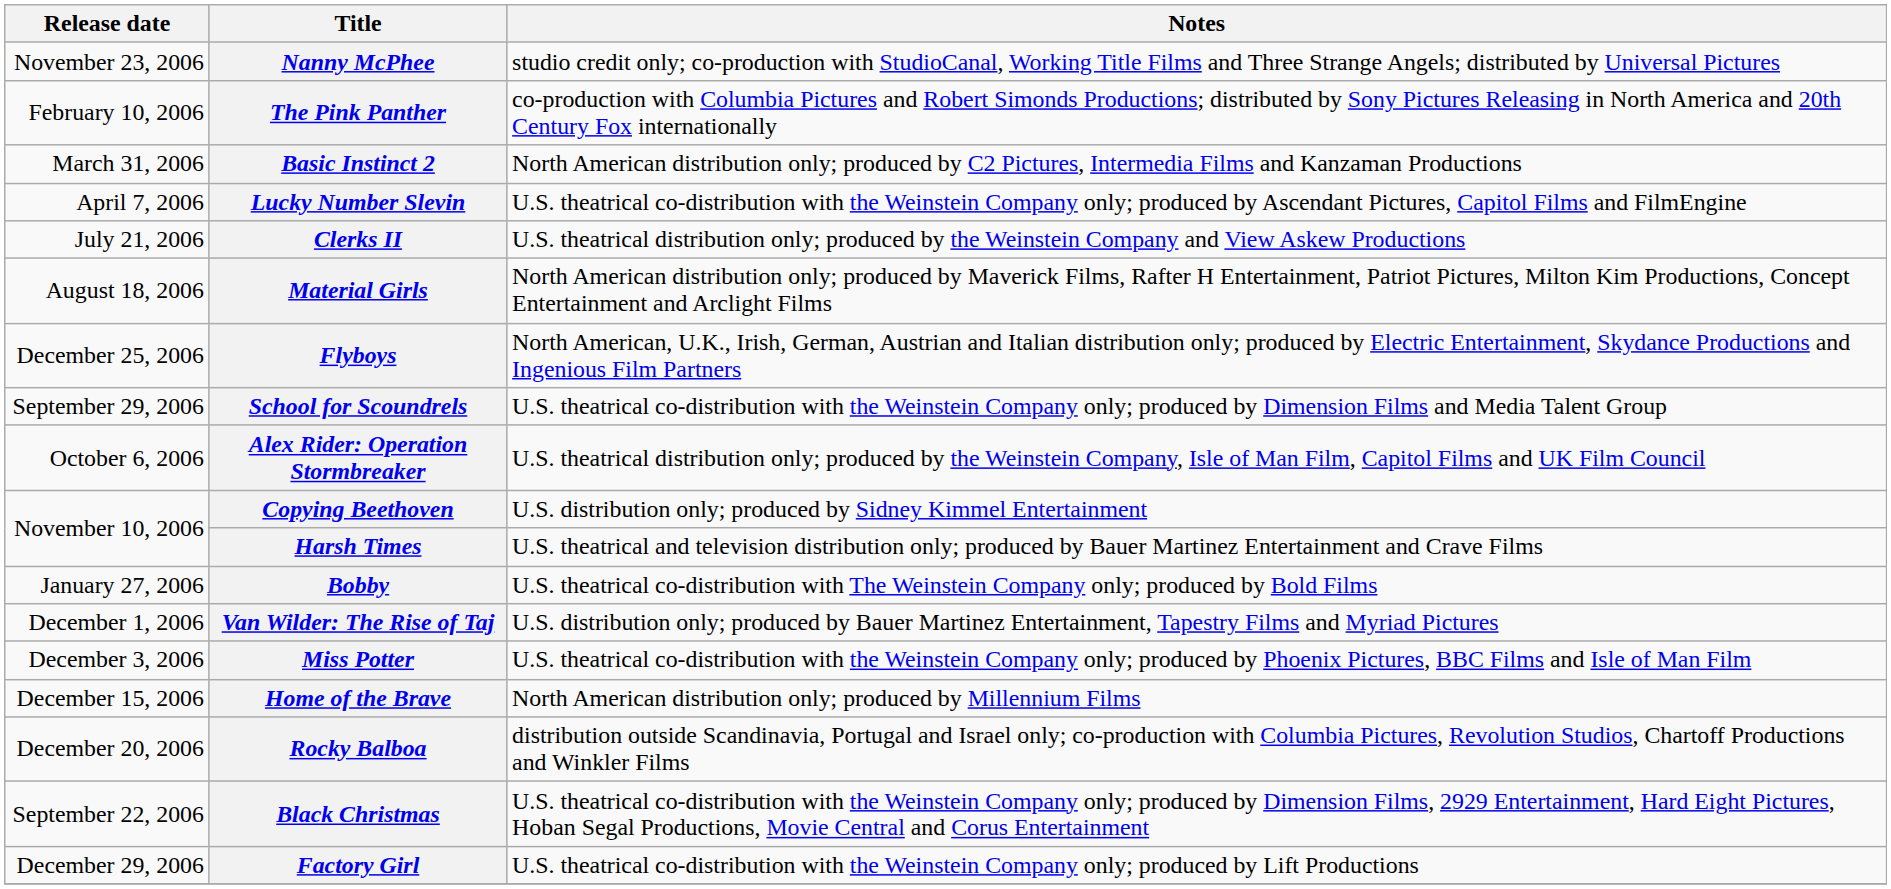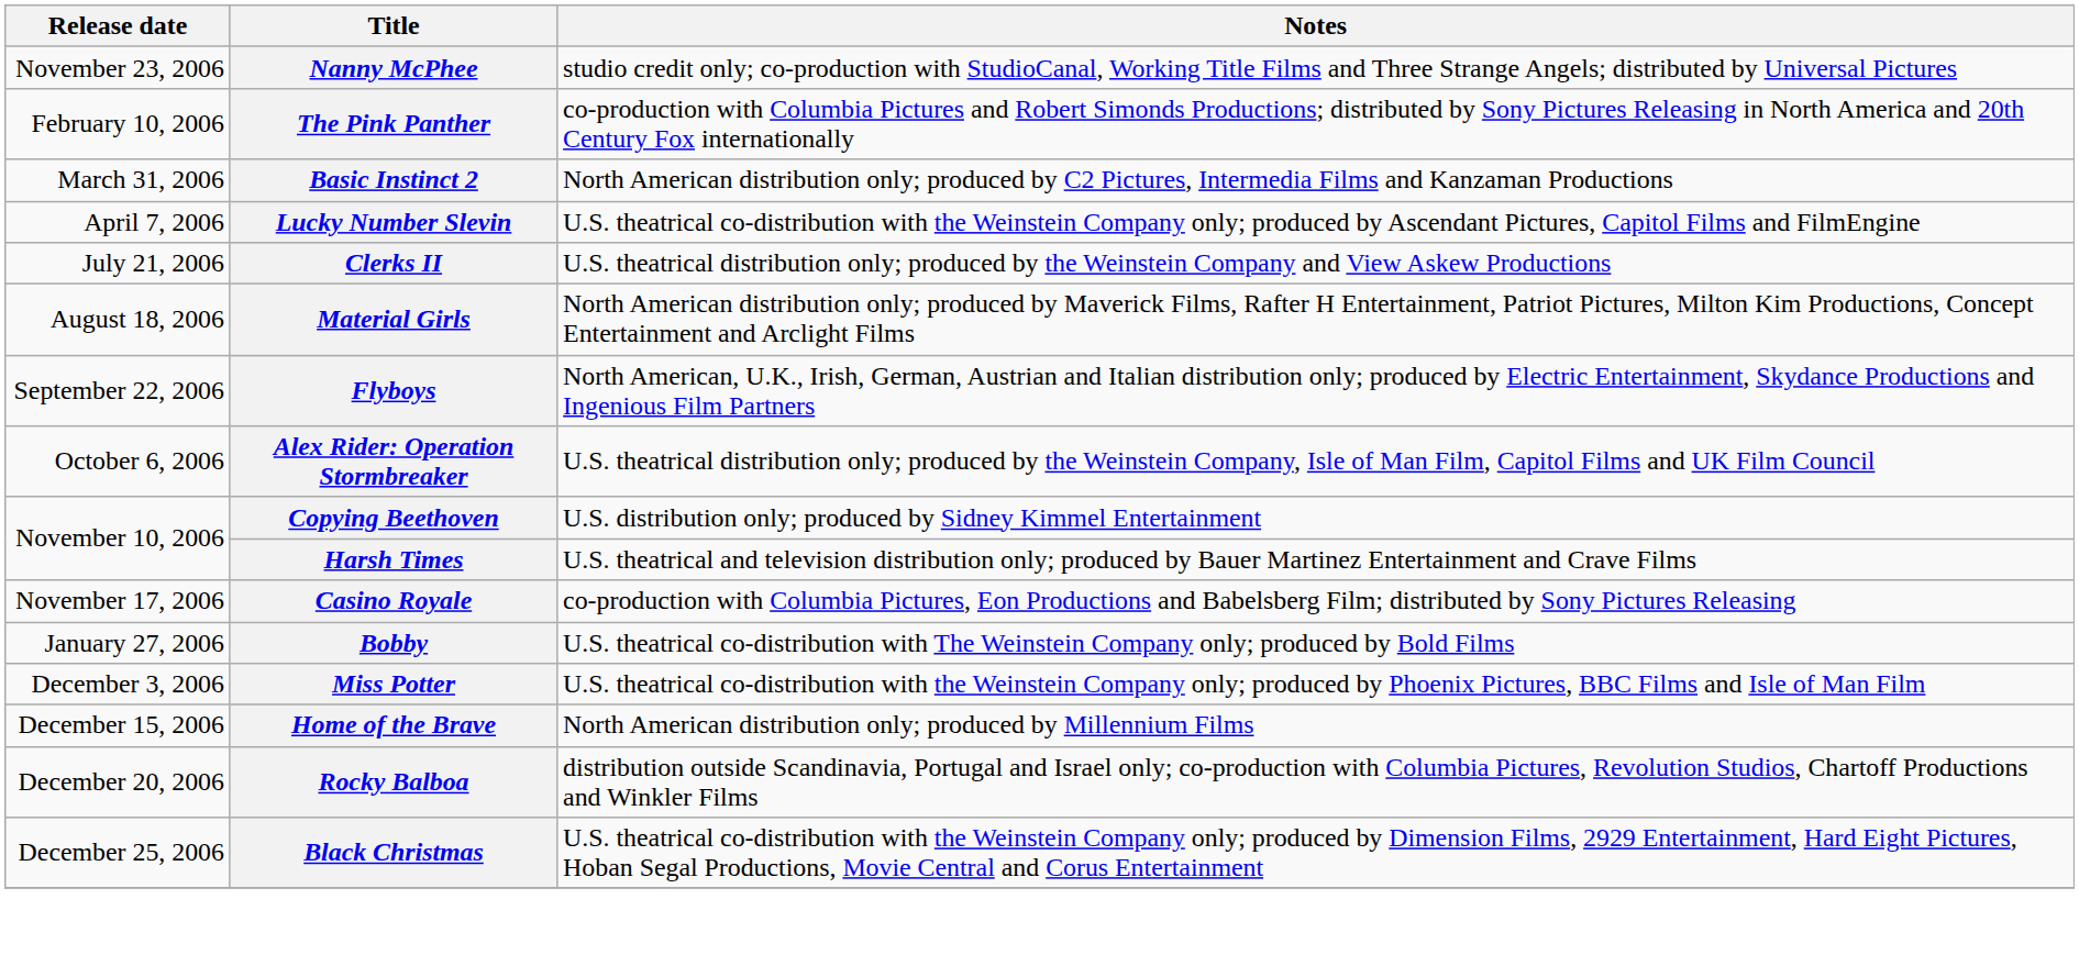Flyboys | Release date: December 25, 2006 -> September 22, 2006
- row: September 29, 2006 | School for Scoundrels | U.S. theatrical co-distribution with the Weinstein Company only; produced by Dimension Films and Media Talent Group
+ row: November 17, 2006 | Casino Royale | co-production with Columbia Pictures, Eon Productions and Babelsberg Film; distributed by Sony Pictures Releasing
- row: December 1, 2006 | Van Wilder: The Rise of Taj | U.S. distribution only; produced by Bauer Martinez Entertainment, Tapestry Films and Myriad Pictures
Black Christmas | Release date: September 22, 2006 -> December 25, 2006
- row: December 29, 2006 | Factory Girl | U.S. theatrical co-distribution with the Weinstein Company only; produced by Lift Productions
